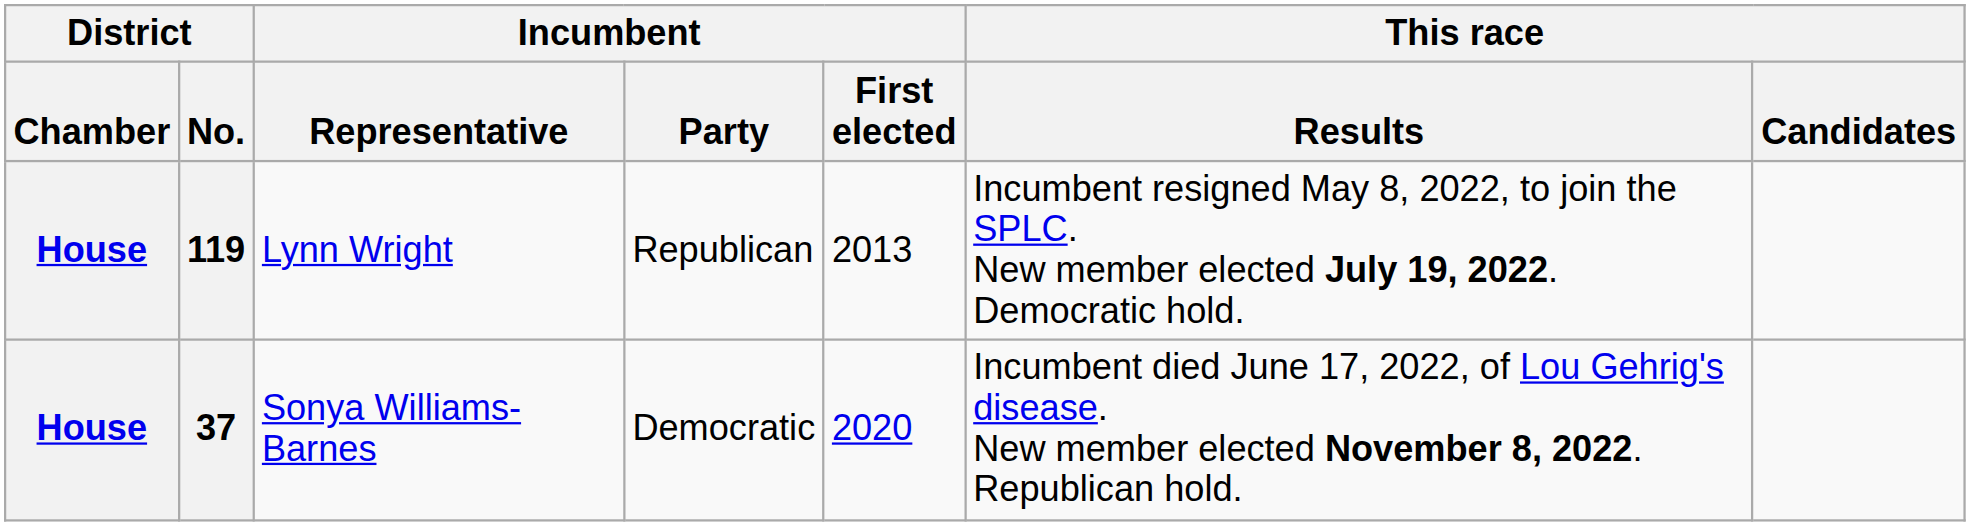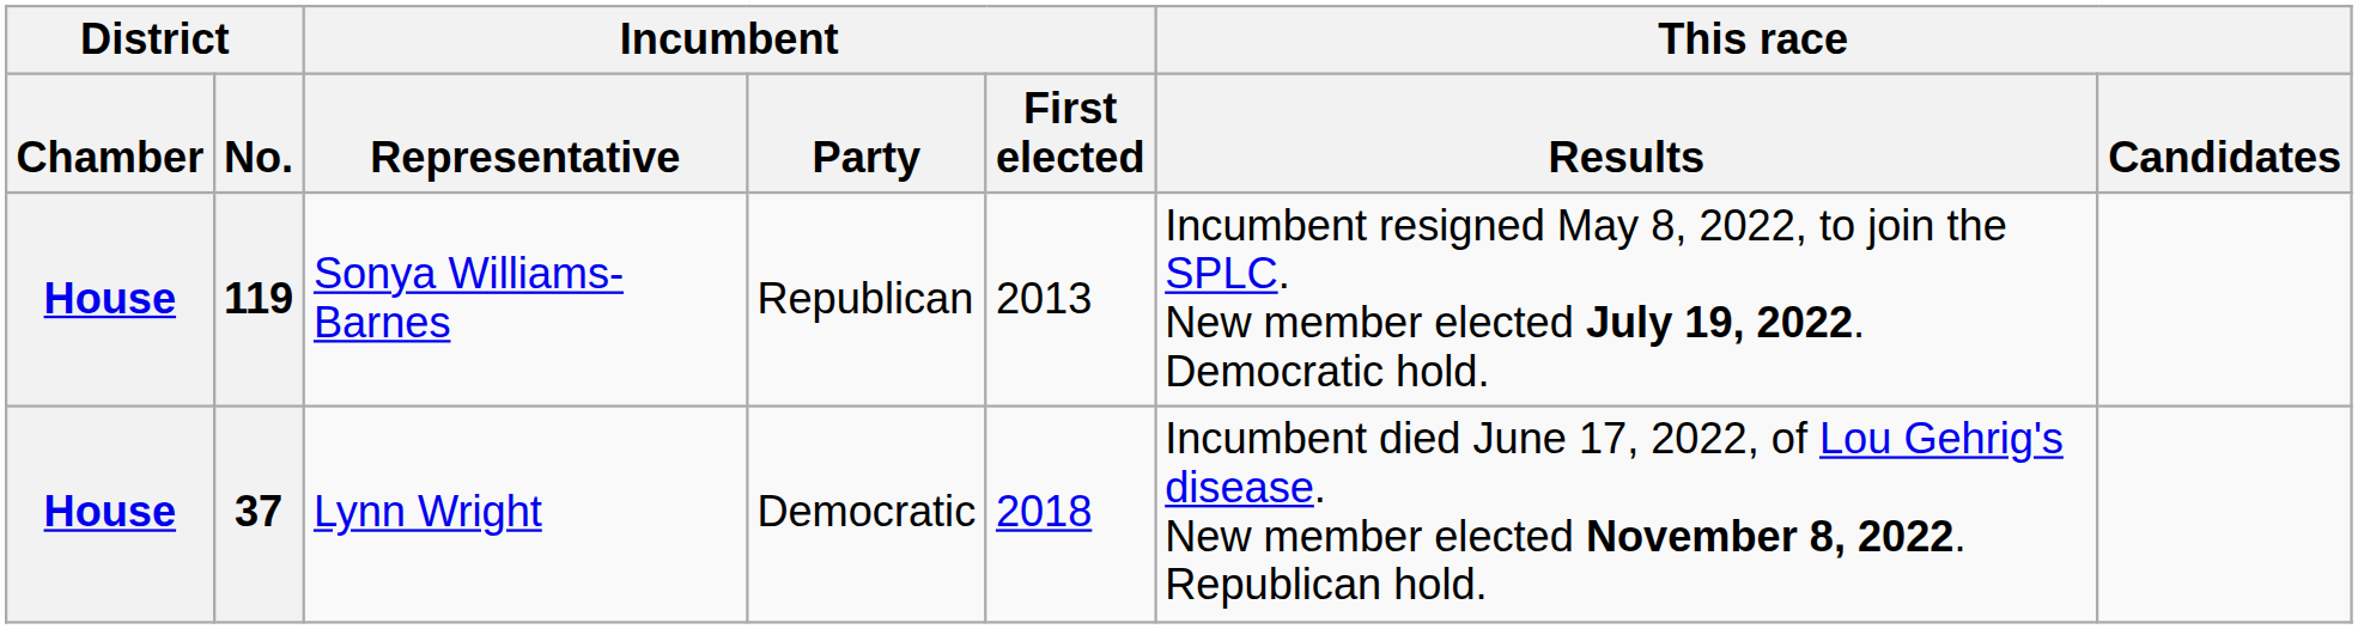119 | Incumbent / Representative: Lynn Wright -> Sonya Williams-Barnes
37 | Incumbent / Representative: Sonya Williams-Barnes -> Lynn Wright
37 | Incumbent / First elected: 2020 -> 2018
